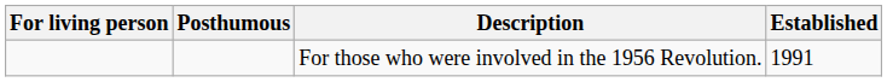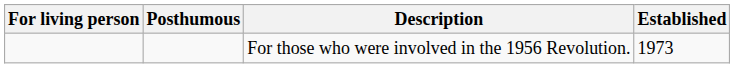For those who were involved in the 1956 Revolution. | Established: 1991 -> 1973
